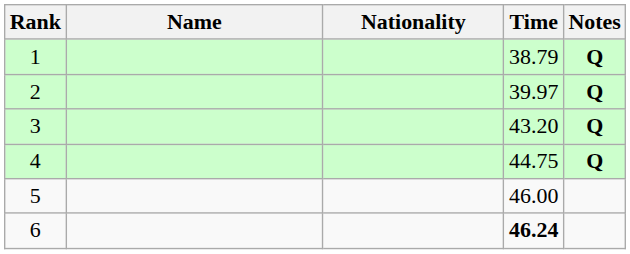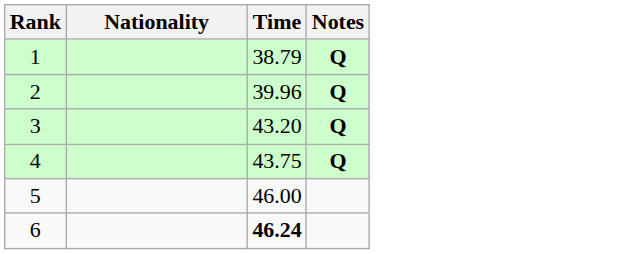- column: Name
2 | Time: 39.97 -> 39.96
4 | Time: 44.75 -> 43.75
